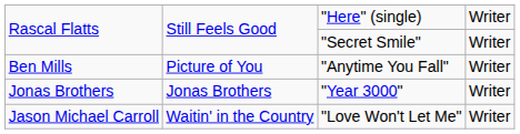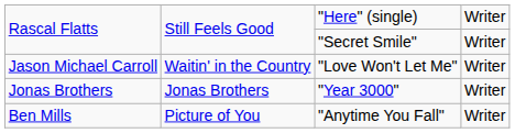rows swapped: Jason Michael Carroll <-> Ben Mills
